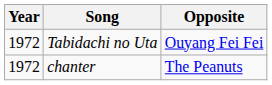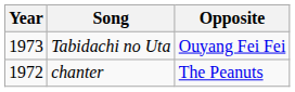Tabidachi no Uta | Year: 1972 -> 1973
